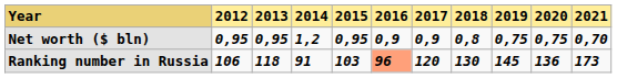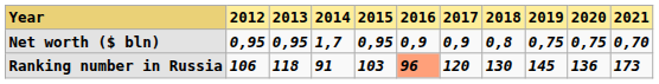Net worth ($ bln) | 2014: 1,2 -> 1,7
